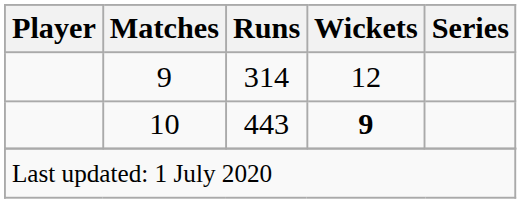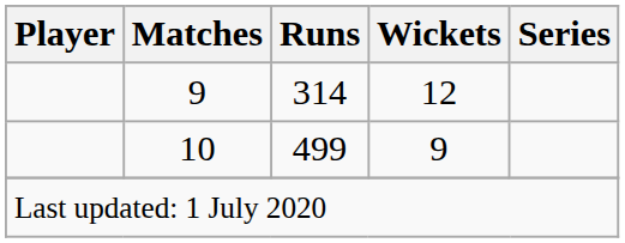10 | Runs: 443 -> 499
10 | Wickets: bold -> normal
